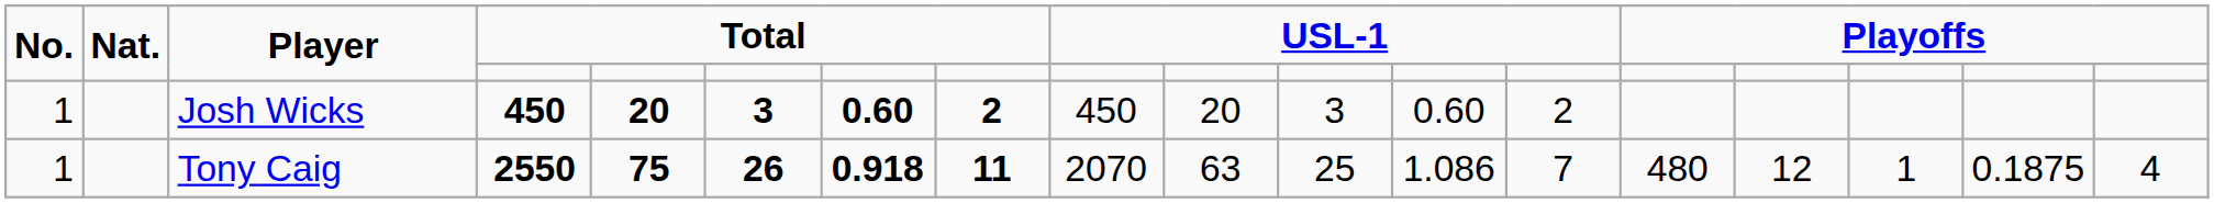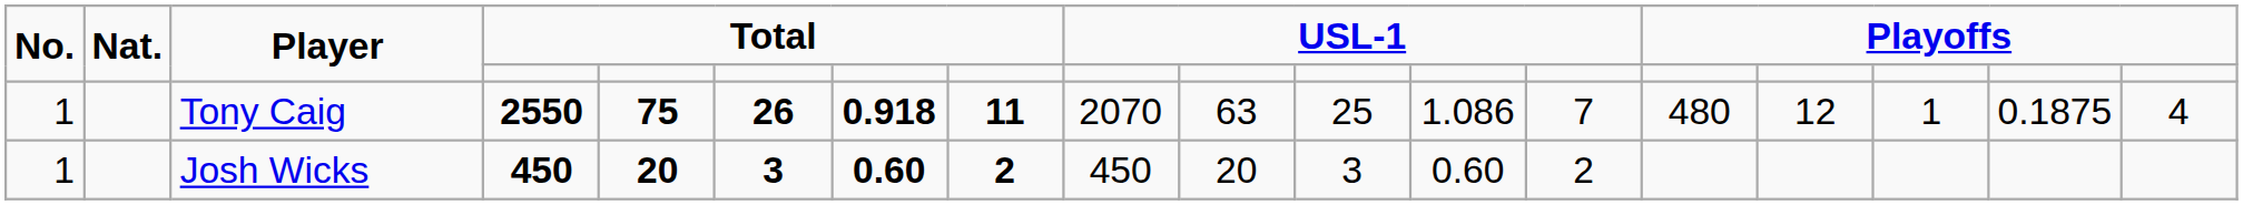rows swapped: Tony Caig <-> Josh Wicks
